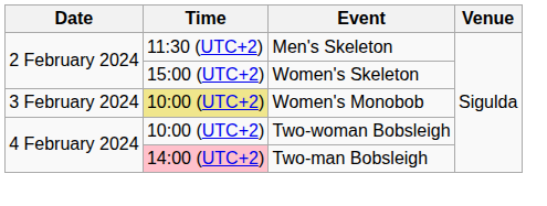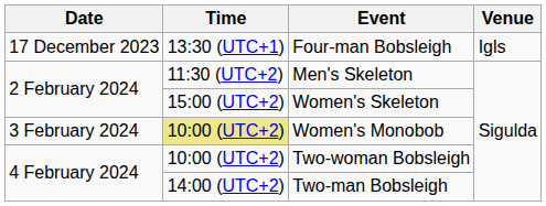+ row: 17 December 2023 | 13:30 (UTC+1) | Four-man Bobsleigh | Igls
Two-man Bobsleigh | Time: pink background -> no background
